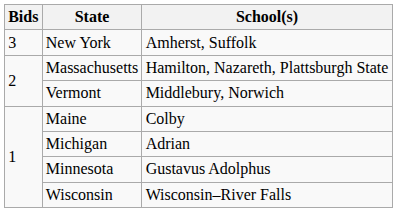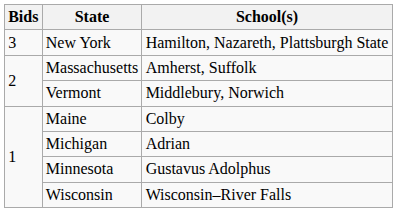New York | School(s): Amherst, Suffolk -> Hamilton, Nazareth, Plattsburgh State
Massachusetts | School(s): Hamilton, Nazareth, Plattsburgh State -> Amherst, Suffolk
